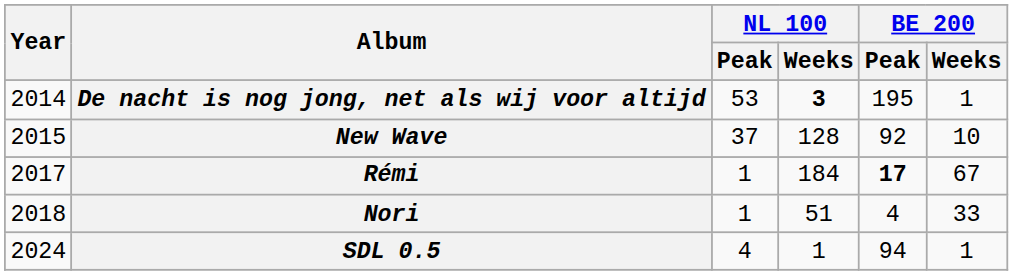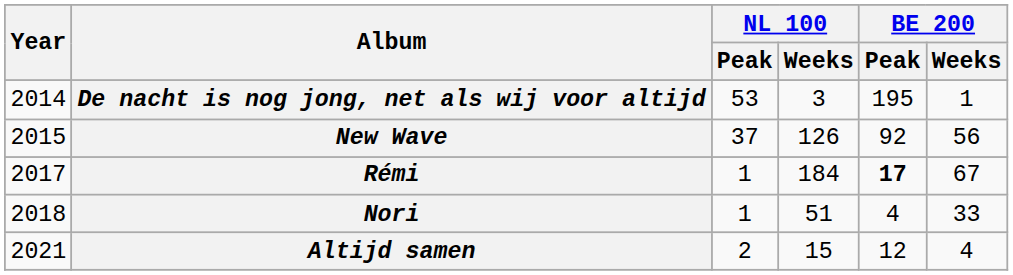De nacht is nog jong, net als wij voor altijd | NL 100 / Weeks: bold -> normal
New Wave | NL 100 / Weeks: 128 -> 126
New Wave | BE 200 / Weeks: 10 -> 56
+ row: 2021 | Altijd samen | 2 | 15 | 12 | 4
- row: 2024 | SDL 0.5 | 4 | 1 | 94 | 1
